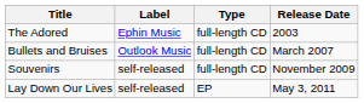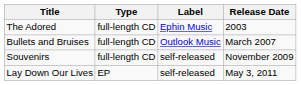columns swapped: Type <-> Label
